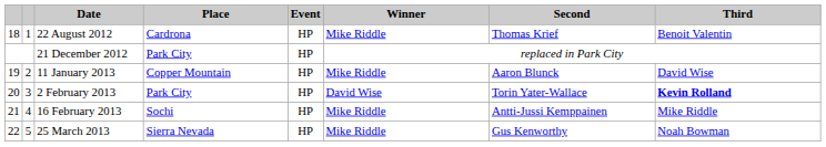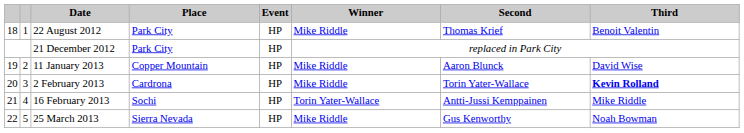22 August 2012 | Place: Cardrona -> Park City
2 February 2013 | Place: Park City -> Cardrona
2 February 2013 | Winner: David Wise -> Mike Riddle
16 February 2013 | Winner: Mike Riddle -> Torin Yater-Wallace
